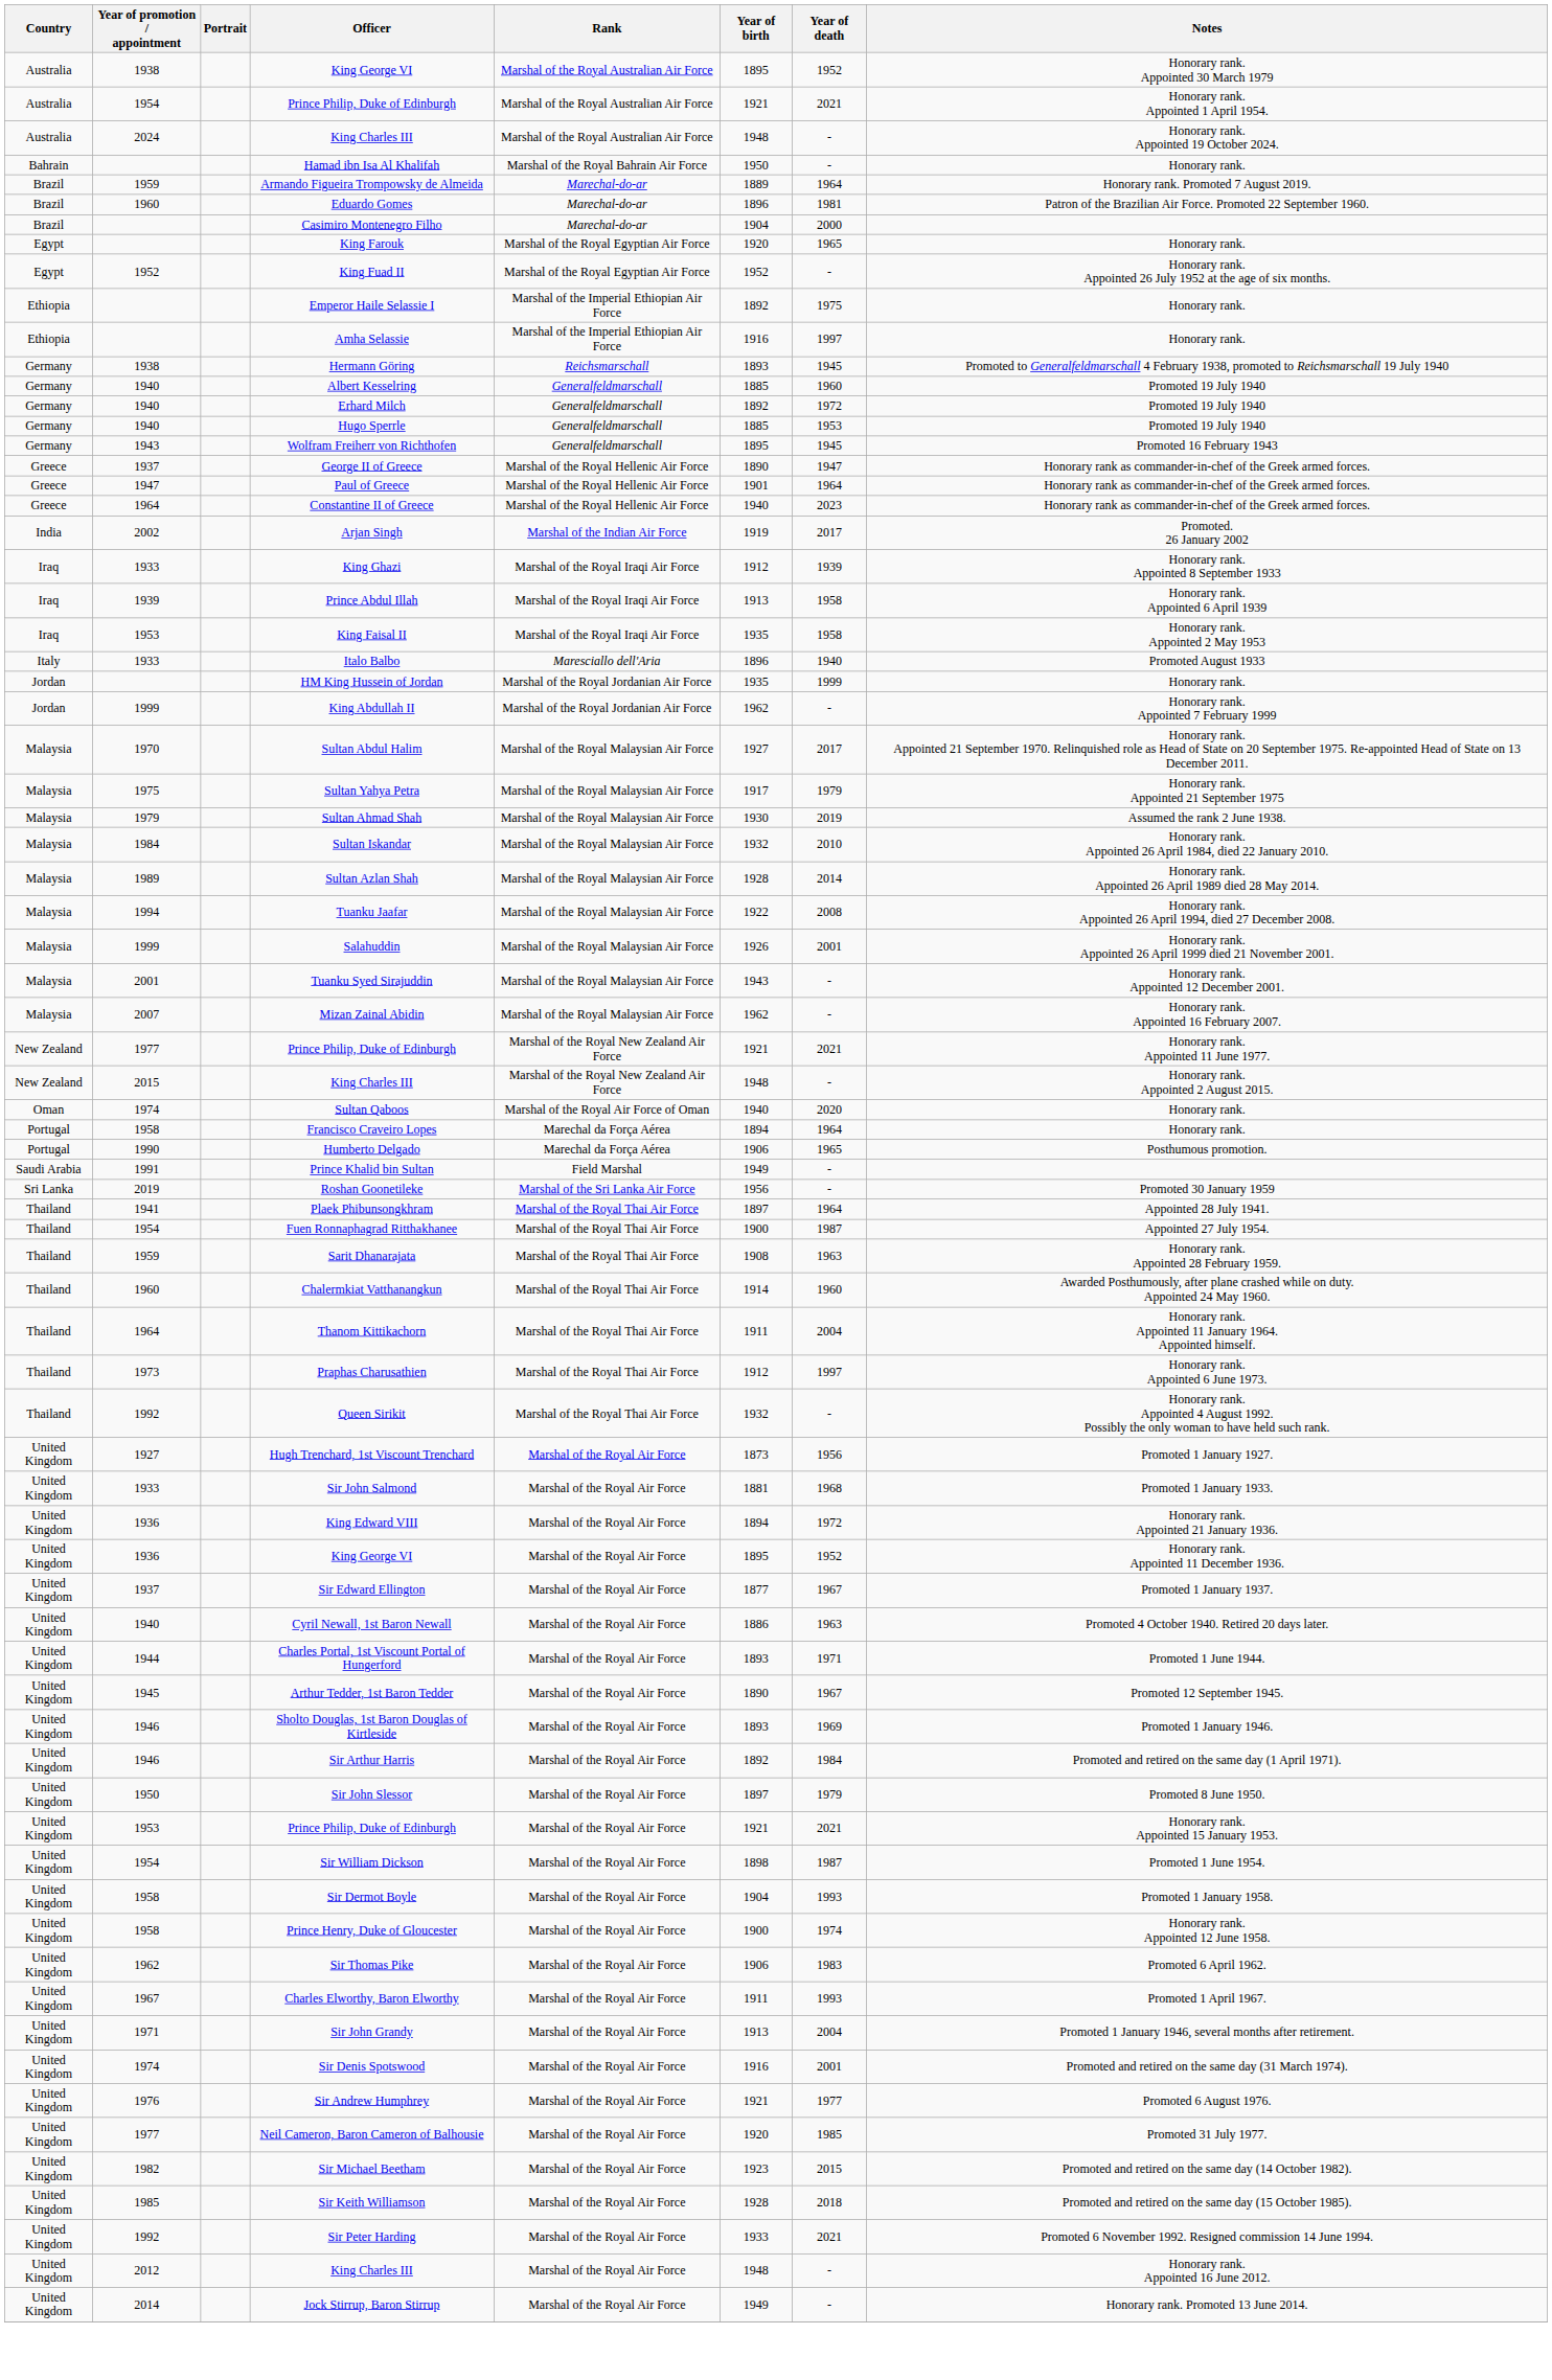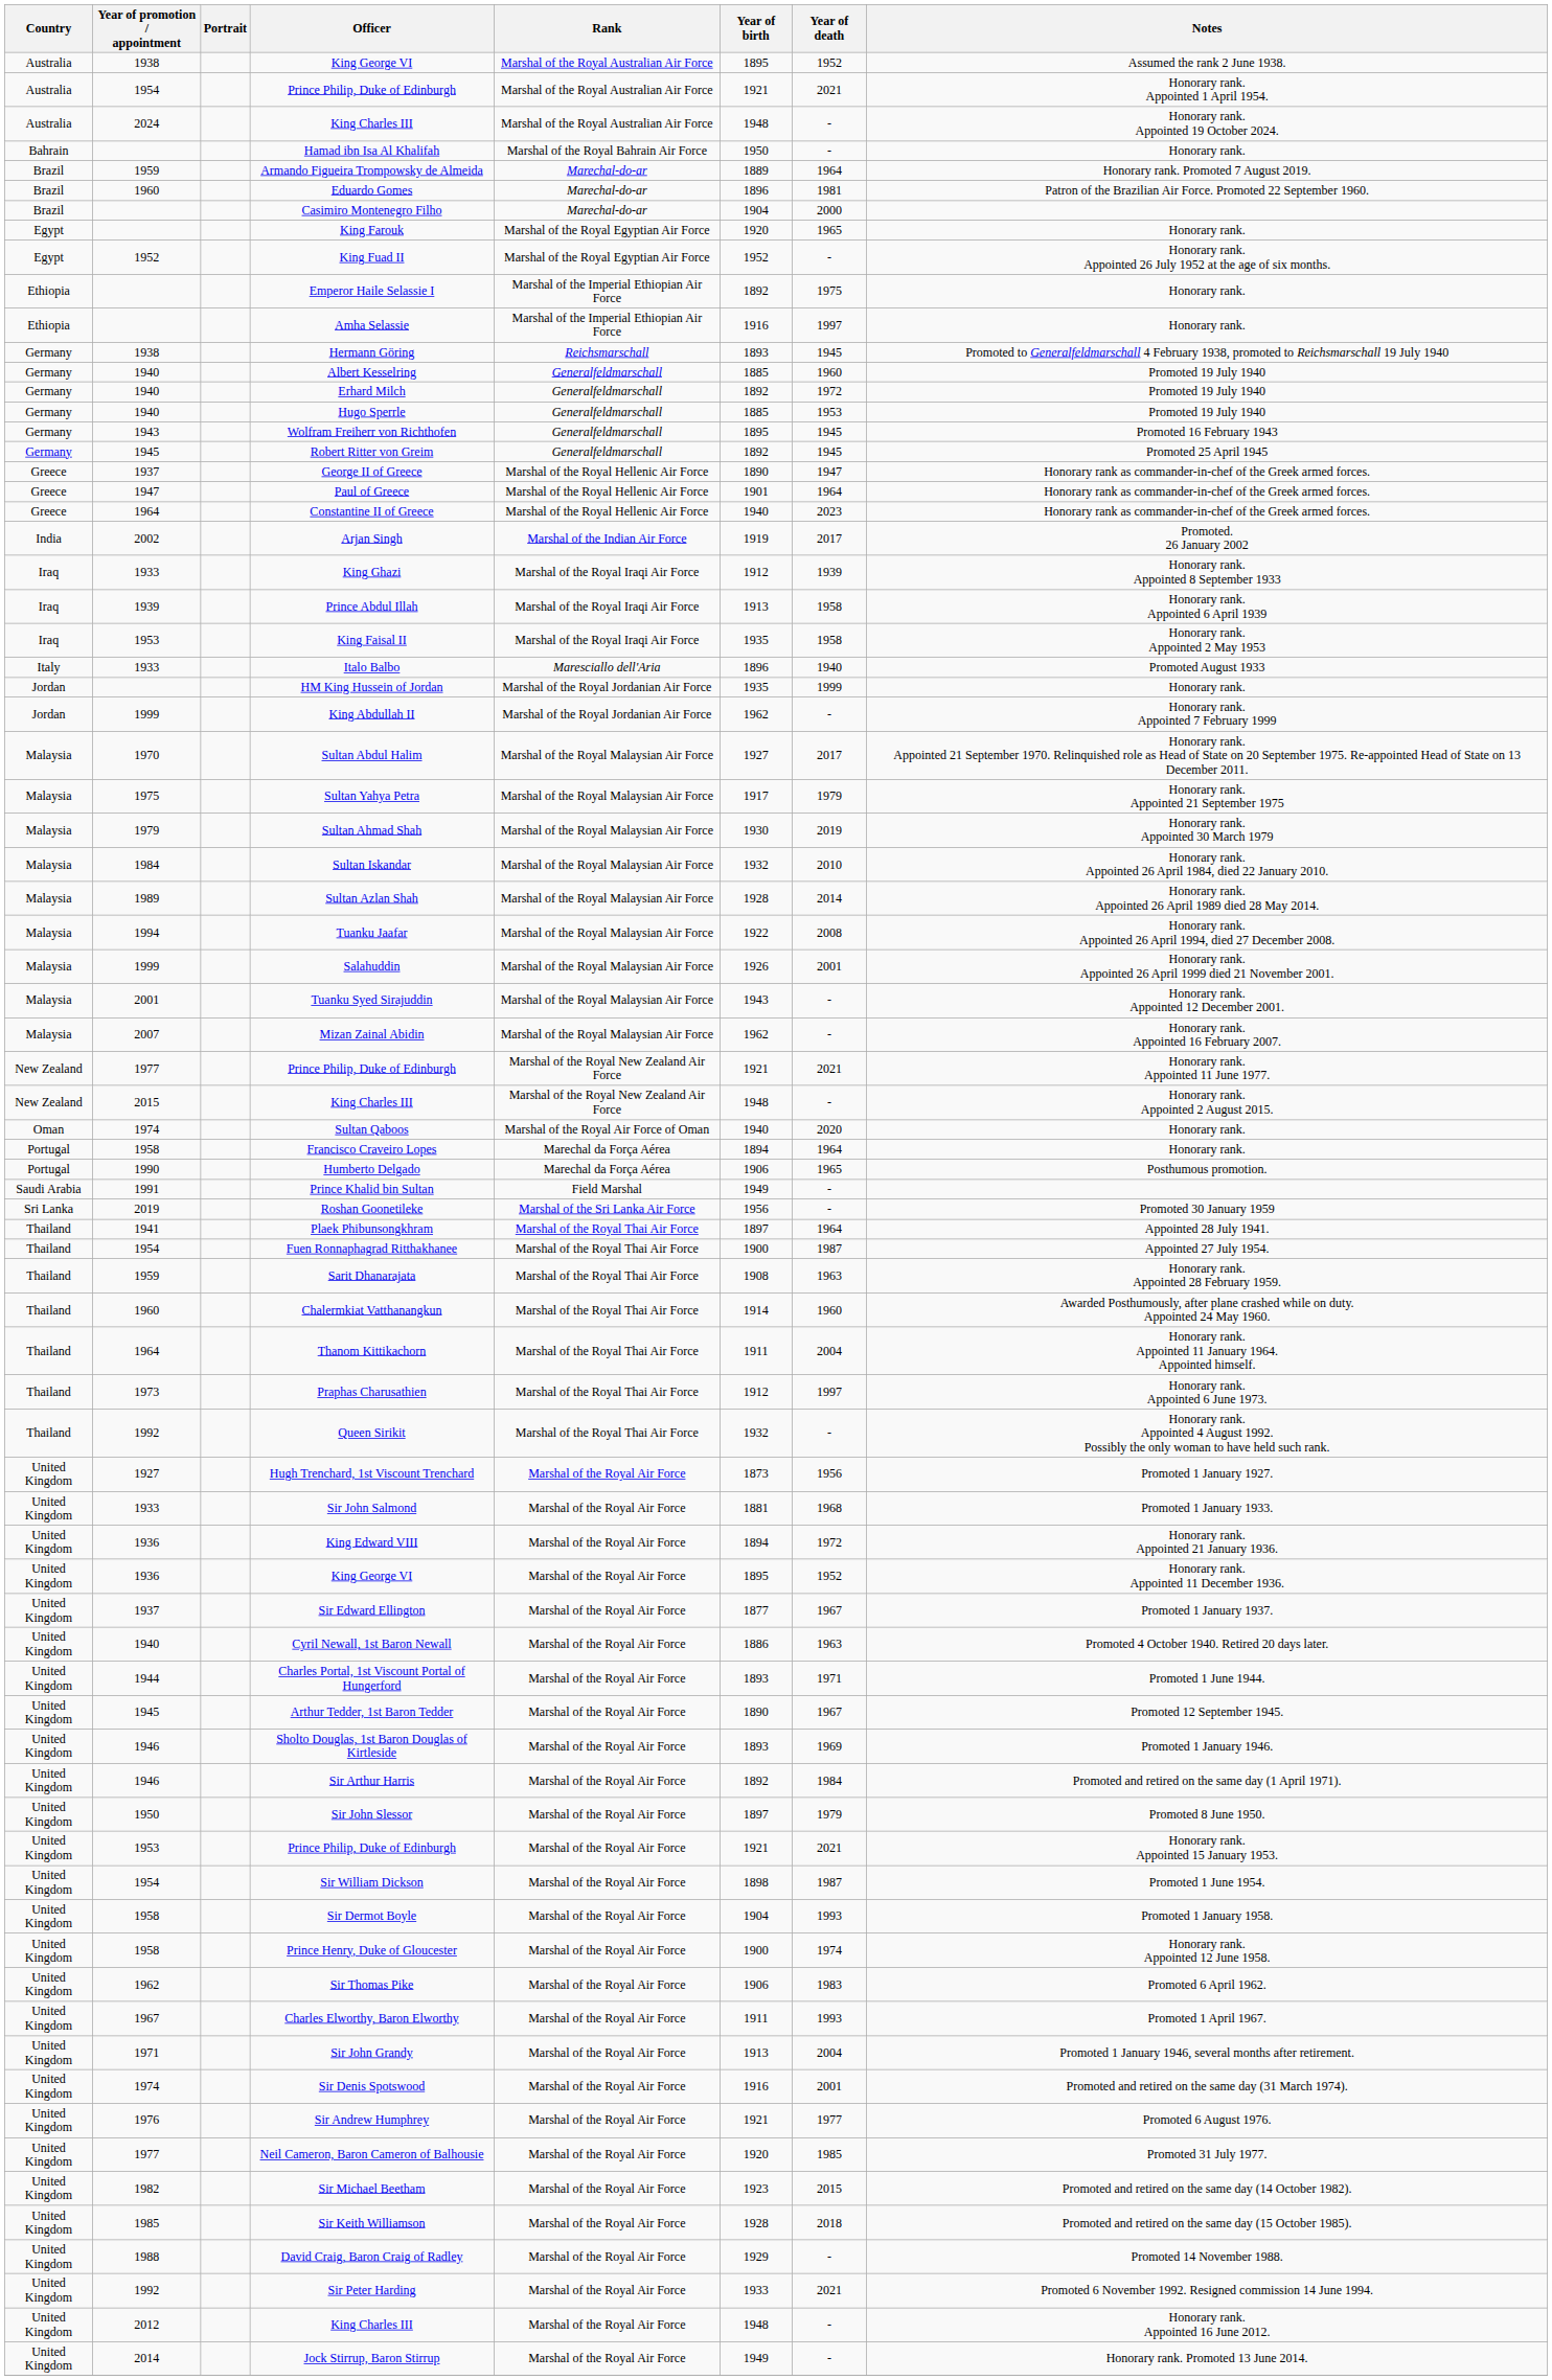1938 / King George VI | Notes: Honorary rank. Appointed 30 March 1979 -> Assumed the rank 2 June 1938.
+ row: Germany | 1945 | Robert Ritter von Greim | Generalfeldmarschall | 1892 | 1945 | Promoted 25 April 1945
Sultan Ahmad Shah | Notes: Assumed the rank 2 June 1938. -> Honorary rank. Appointed 30 March 1979
+ row: United Kingdom | 1988 | David Craig, Baron Craig of Radley | Marshal of the Royal Air Force | 1929 | - | Promoted 14 November 1988.
